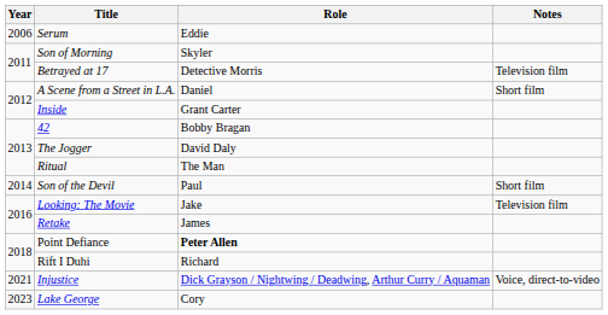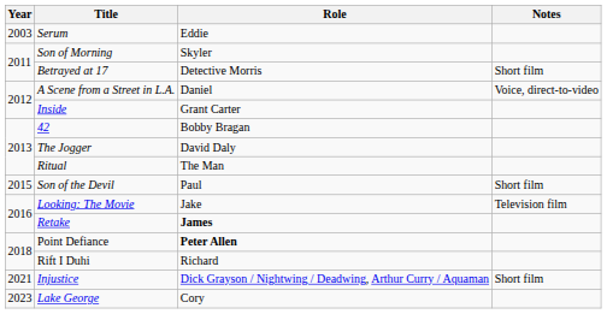Serum | Year: 2006 -> 2003
Betrayed at 17 | Notes: Television film -> Short film
A Scene from a Street in L.A. | Notes: Short film -> Voice, direct-to-video
Son of the Devil | Year: 2014 -> 2015
Retake | Role: normal -> bold
Injustice | Notes: Voice, direct-to-video -> Short film
